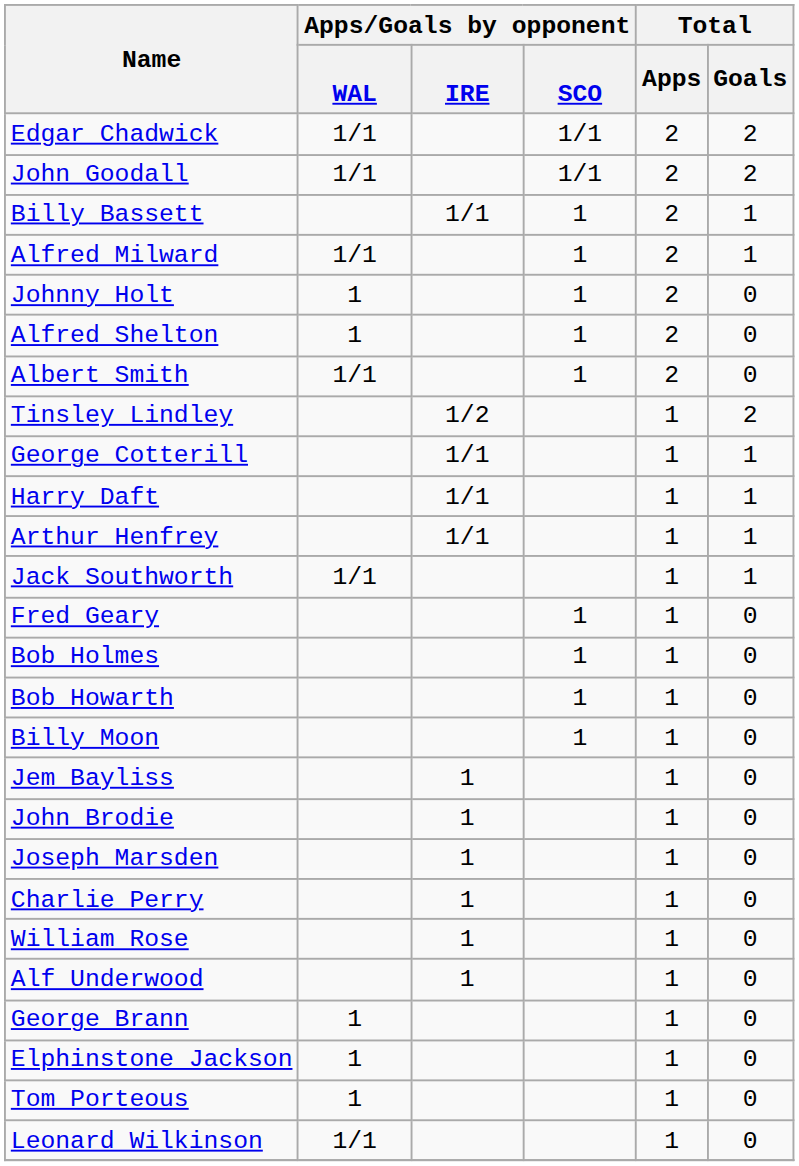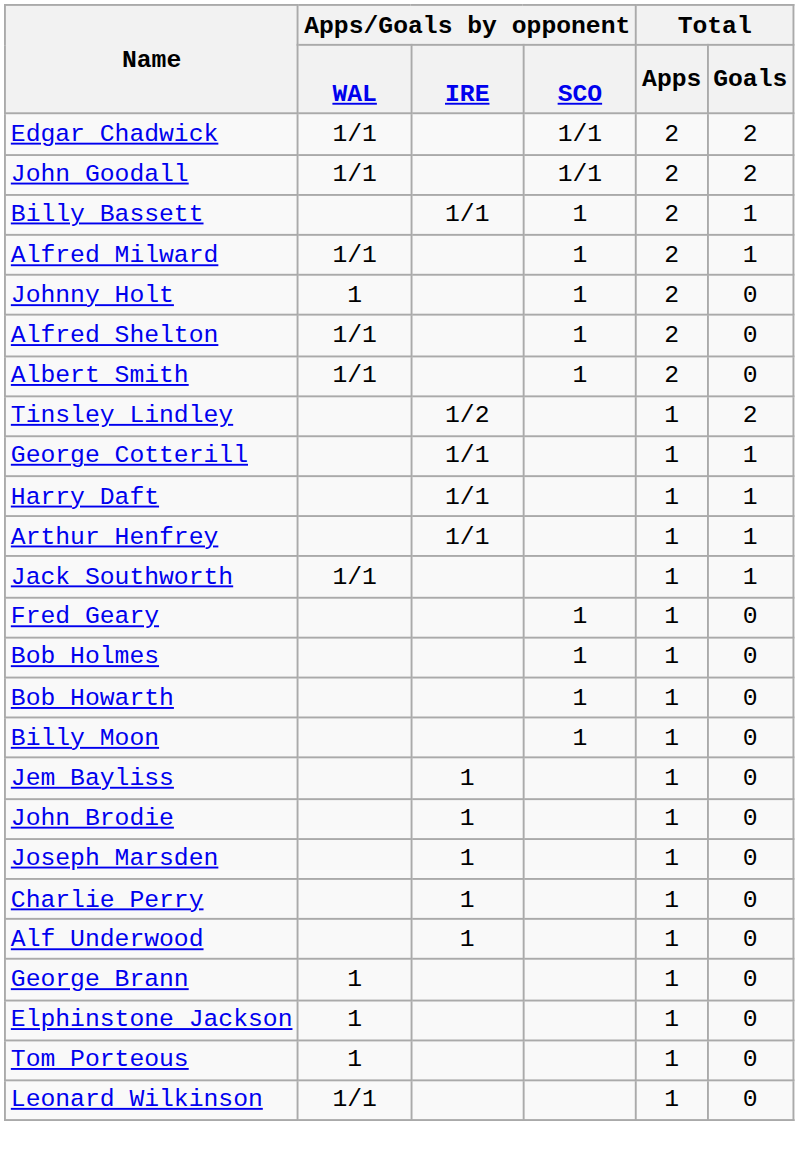Alfred Shelton | Apps/Goals by opponent / WAL: 1 -> 1/1
- row: William Rose | 1 | 1 | 0
